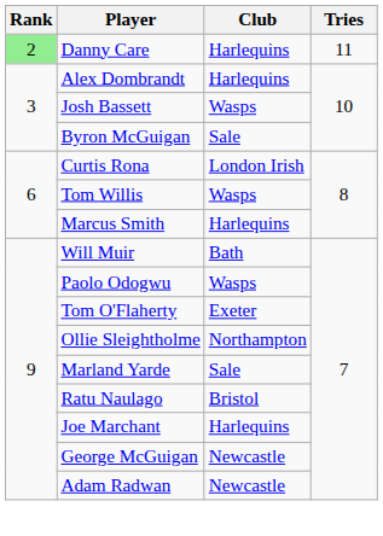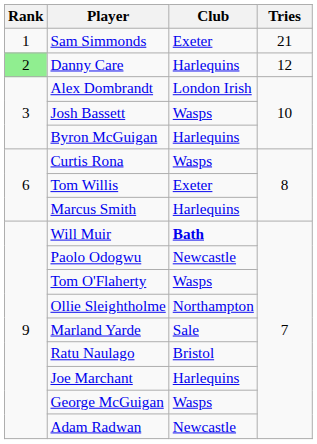+ row: 1 | Sam Simmonds | Exeter | 21
Danny Care | Tries: 11 -> 12
Alex Dombrandt | Club: Harlequins -> London Irish
Byron McGuigan | Club: Sale -> Harlequins
Curtis Rona | Club: London Irish -> Wasps
Tom Willis | Club: Wasps -> Exeter
Will Muir | Club: normal -> bold
Paolo Odogwu | Club: Wasps -> Newcastle
Tom O'Flaherty | Club: Exeter -> Wasps
George McGuigan | Club: Newcastle -> Wasps
